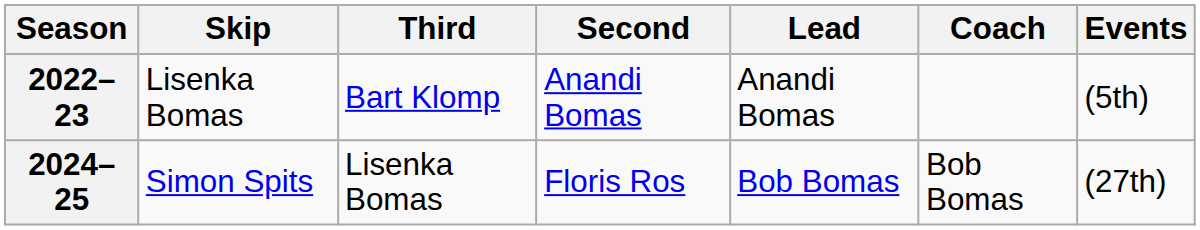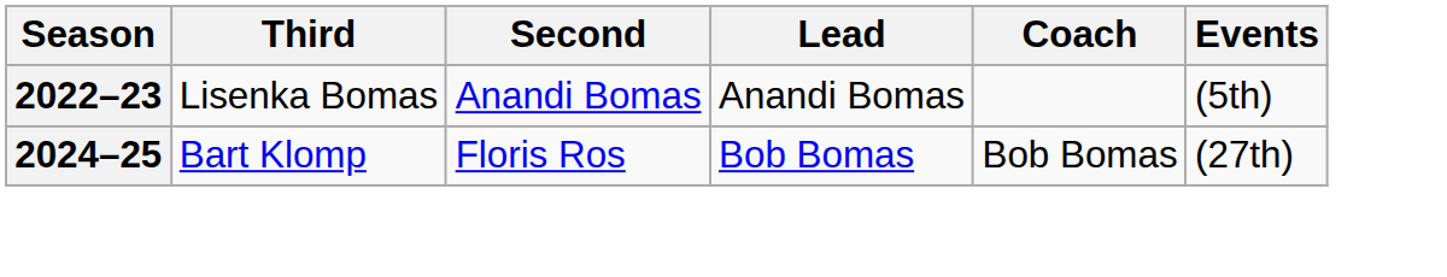- column: Skip | Lisenka Bomas | Simon Spits
2022–23 | Third: Bart Klomp -> Lisenka Bomas
2024–25 | Third: Lisenka Bomas -> Bart Klomp
